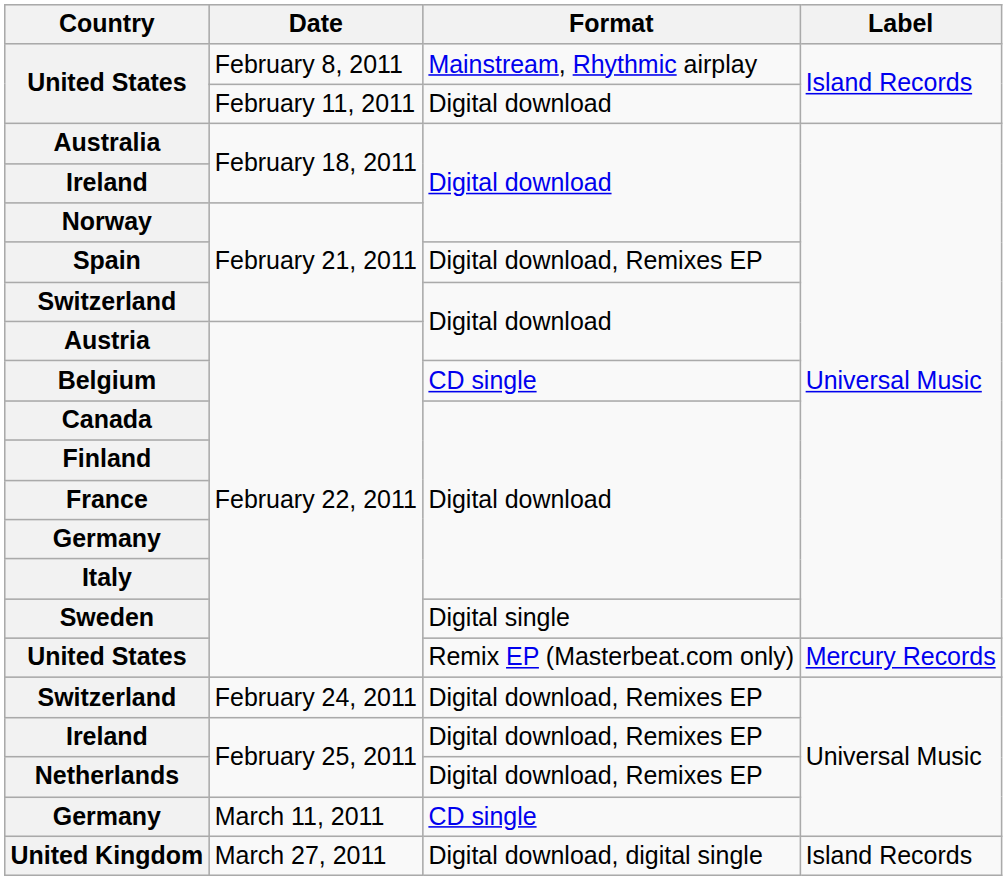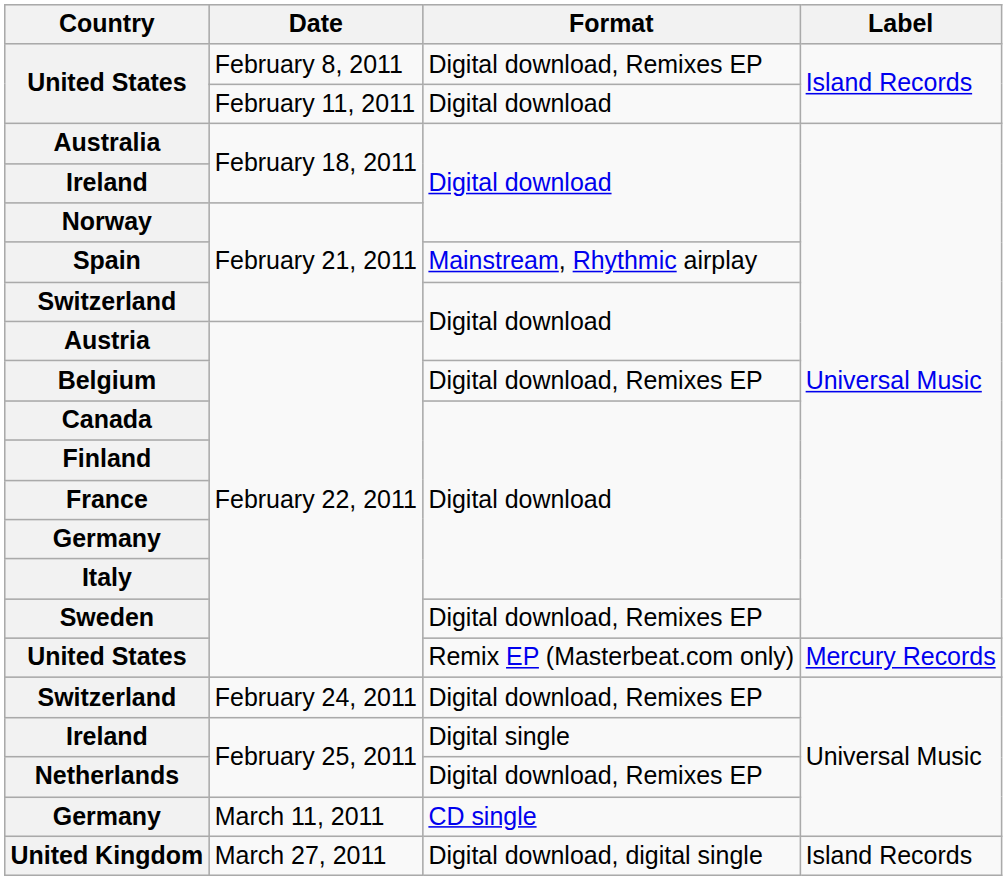United States / February 8, 2011 | Format: Mainstream, Rhythmic airplay -> Digital download, Remixes EP
Spain | Format: Digital download, Remixes EP -> Mainstream, Rhythmic airplay
Belgium | Format: CD single -> Digital download, Remixes EP
Sweden | Format: Digital single -> Digital download, Remixes EP
Ireland / February 25, 2011 | Format: Digital download, Remixes EP -> Digital single
